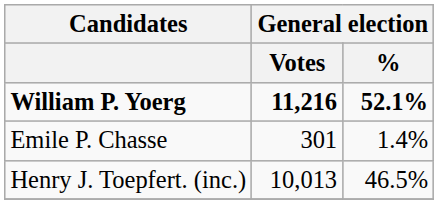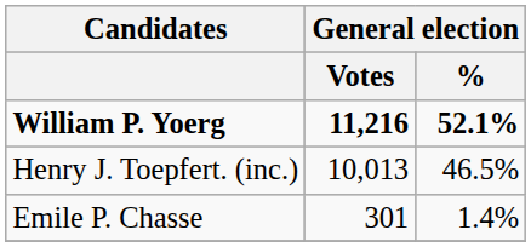rows swapped: Henry J. Toepfert. (inc.) <-> Emile P. Chasse
